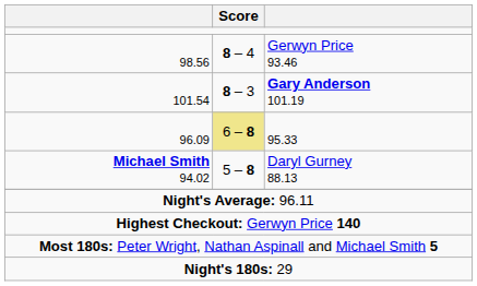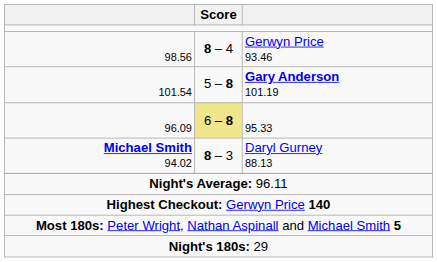101.54 | Score: 8 – 3 -> 5 – 8
Michael Smith 94.02 | Score: 5 – 8 -> 8 – 3
